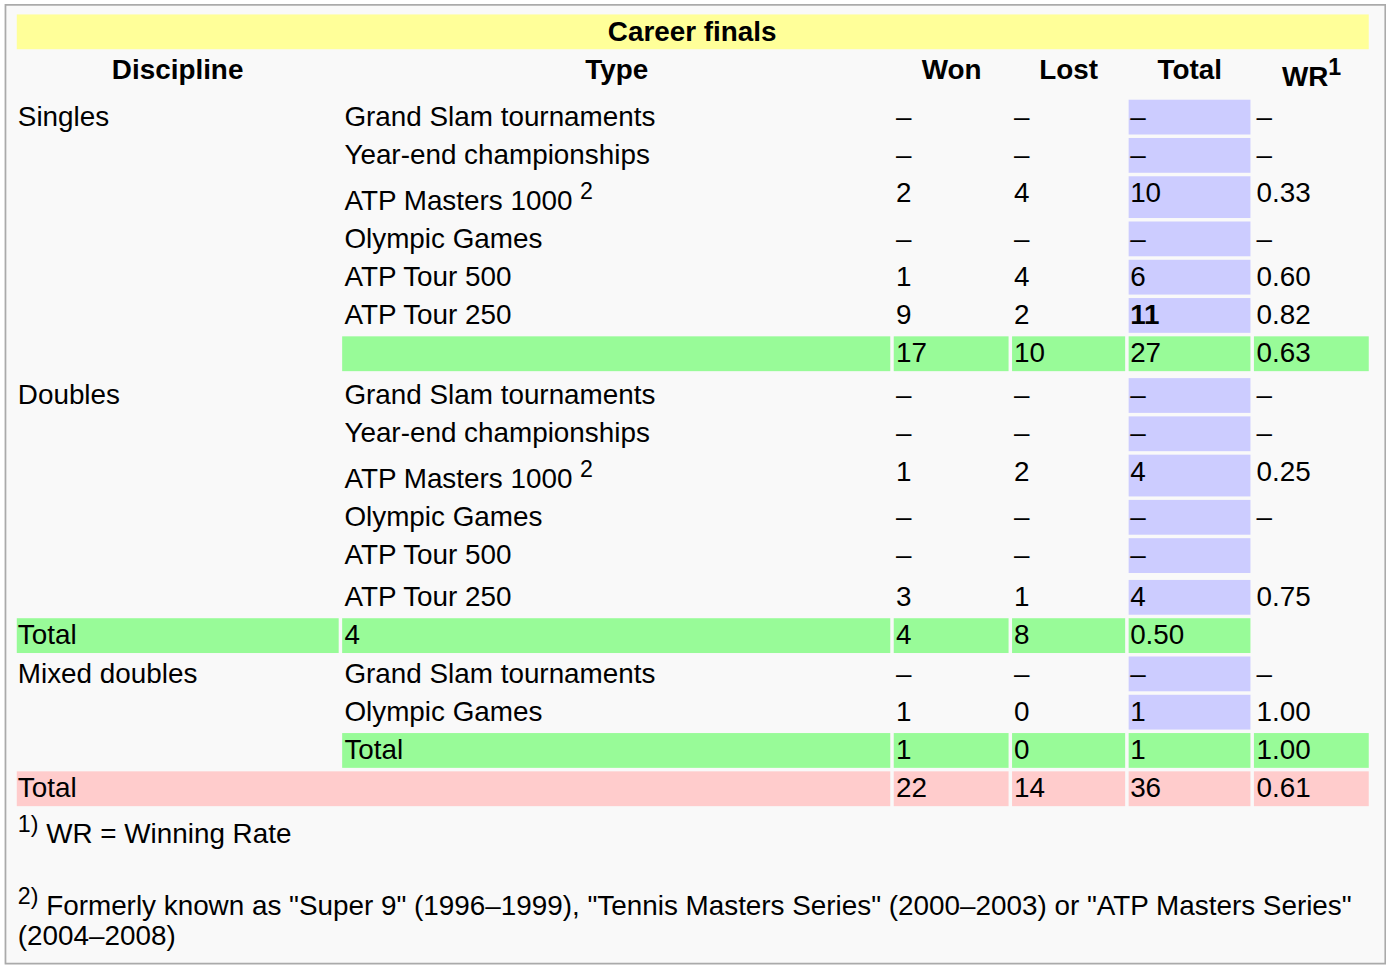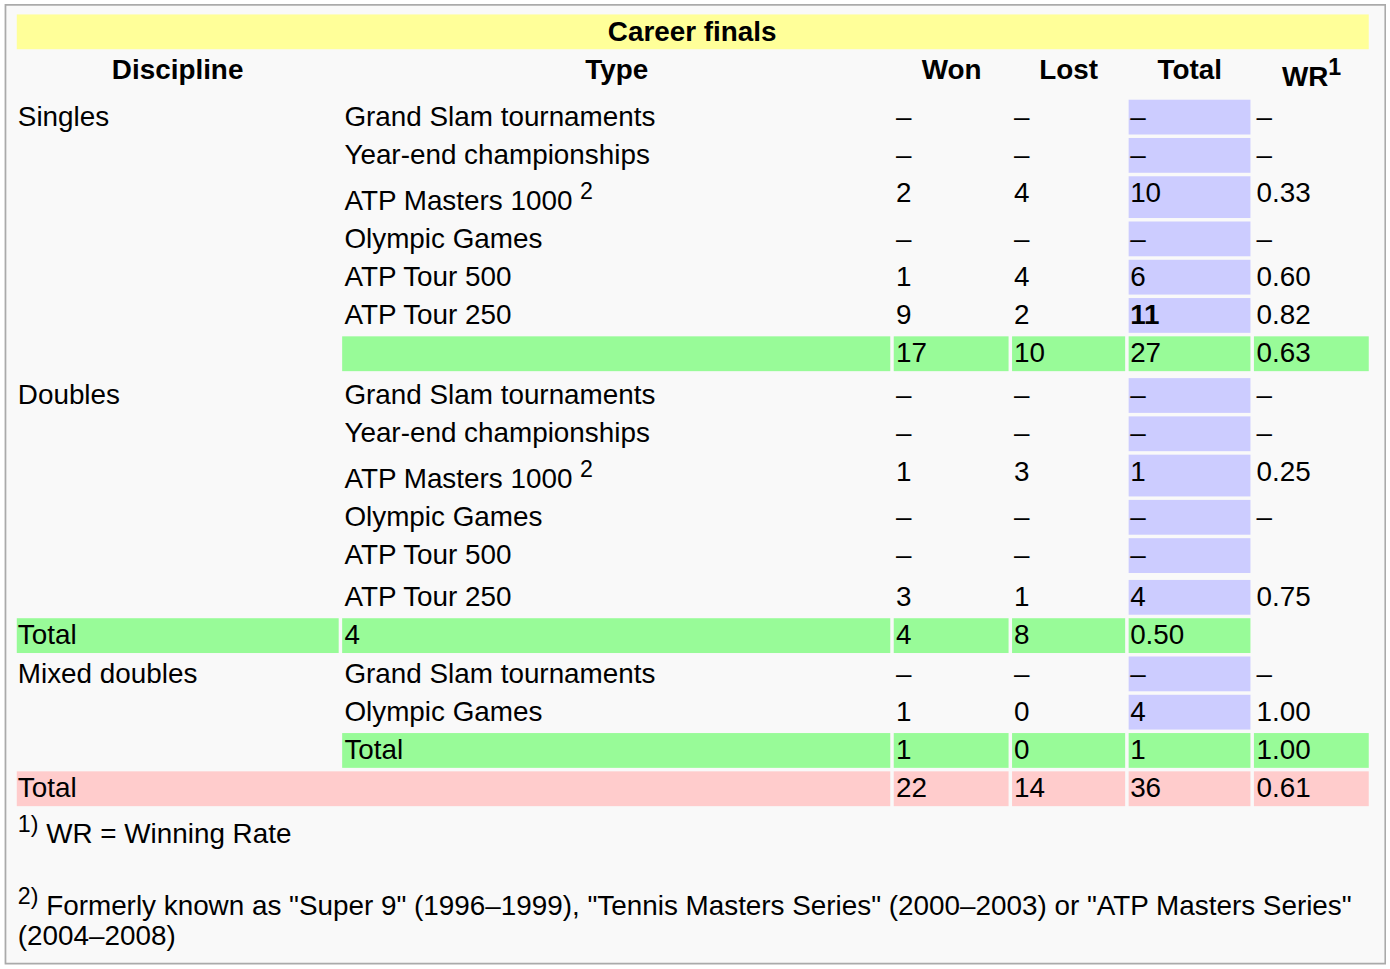Doubles / ATP Masters 1000 2 | Career finals / Lost: 2 -> 3
Doubles / ATP Masters 1000 2 | Career finals / Total: 4 -> 1
Mixed doubles / Olympic Games | Career finals / Total: 1 -> 4
